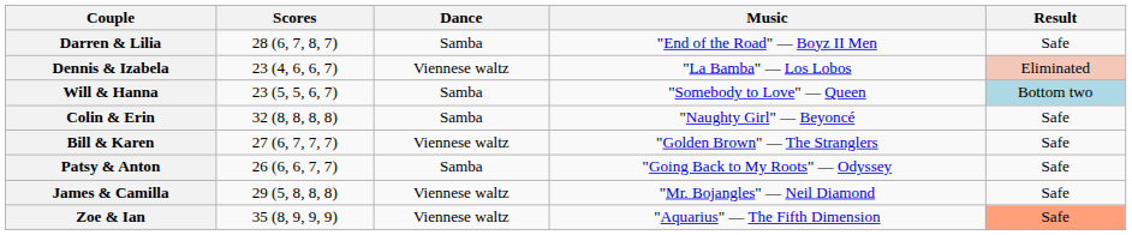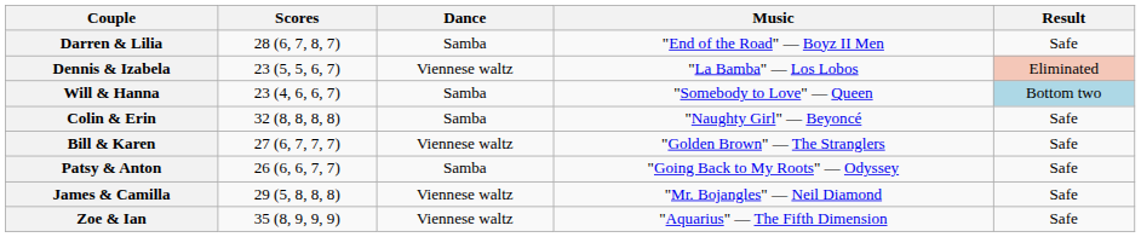Dennis & Izabela | Scores: 23 (4, 6, 6, 7) -> 23 (5, 5, 6, 7)
Will & Hanna | Scores: 23 (5, 5, 6, 7) -> 23 (4, 6, 6, 7)
Zoe & Ian | Result: lightsalmon background -> no background
